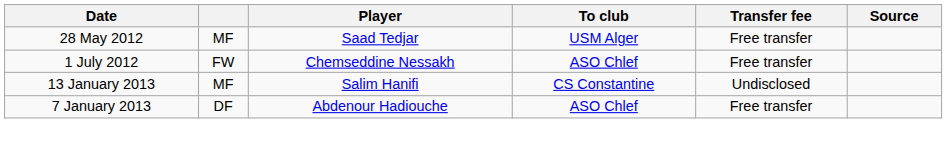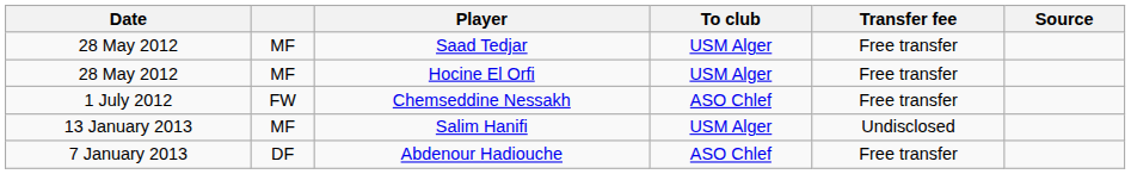+ row: 28 May 2012 | MF | Hocine El Orfi | USM Alger | Free transfer
Salim Hanifi | To club: CS Constantine -> USM Alger
